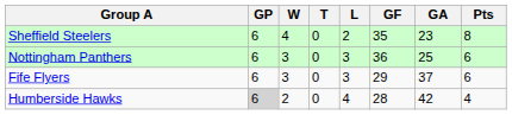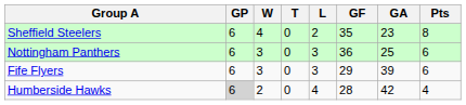Fife Flyers | GA: 37 -> 39
